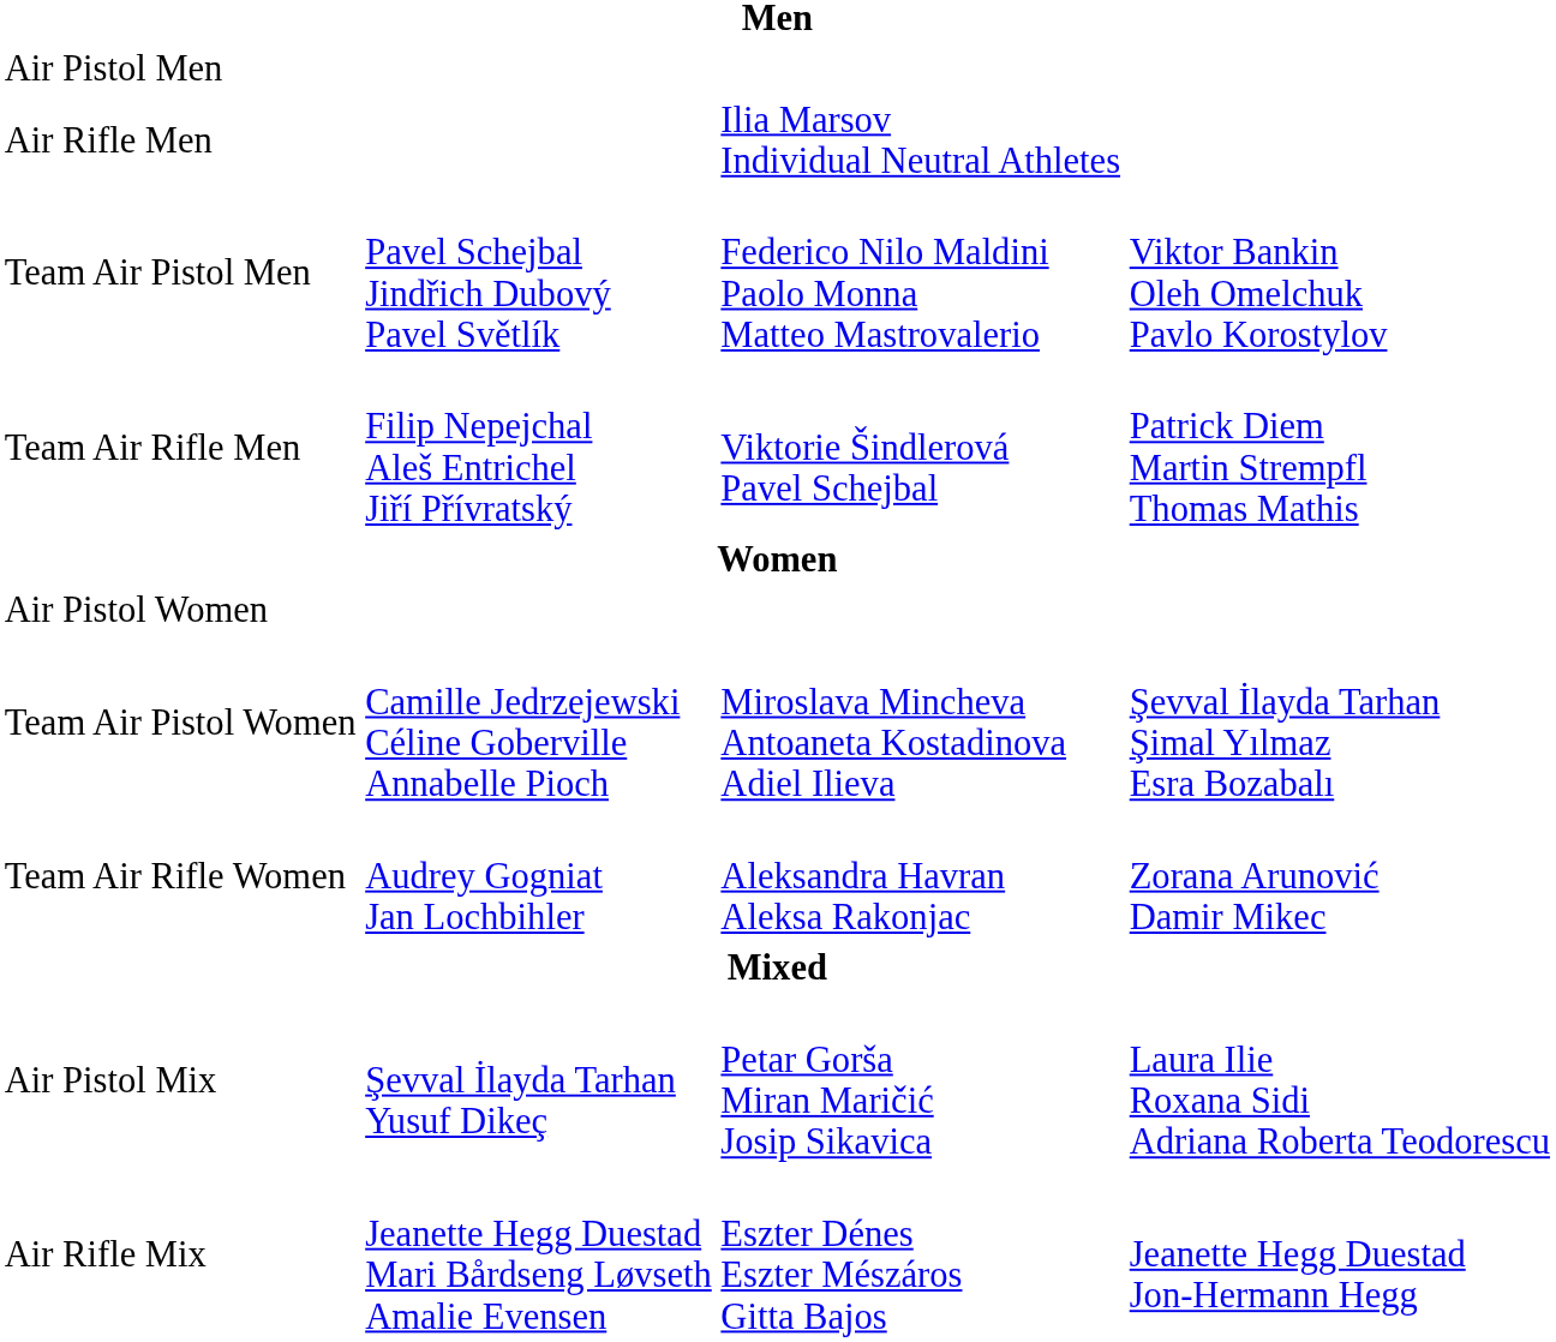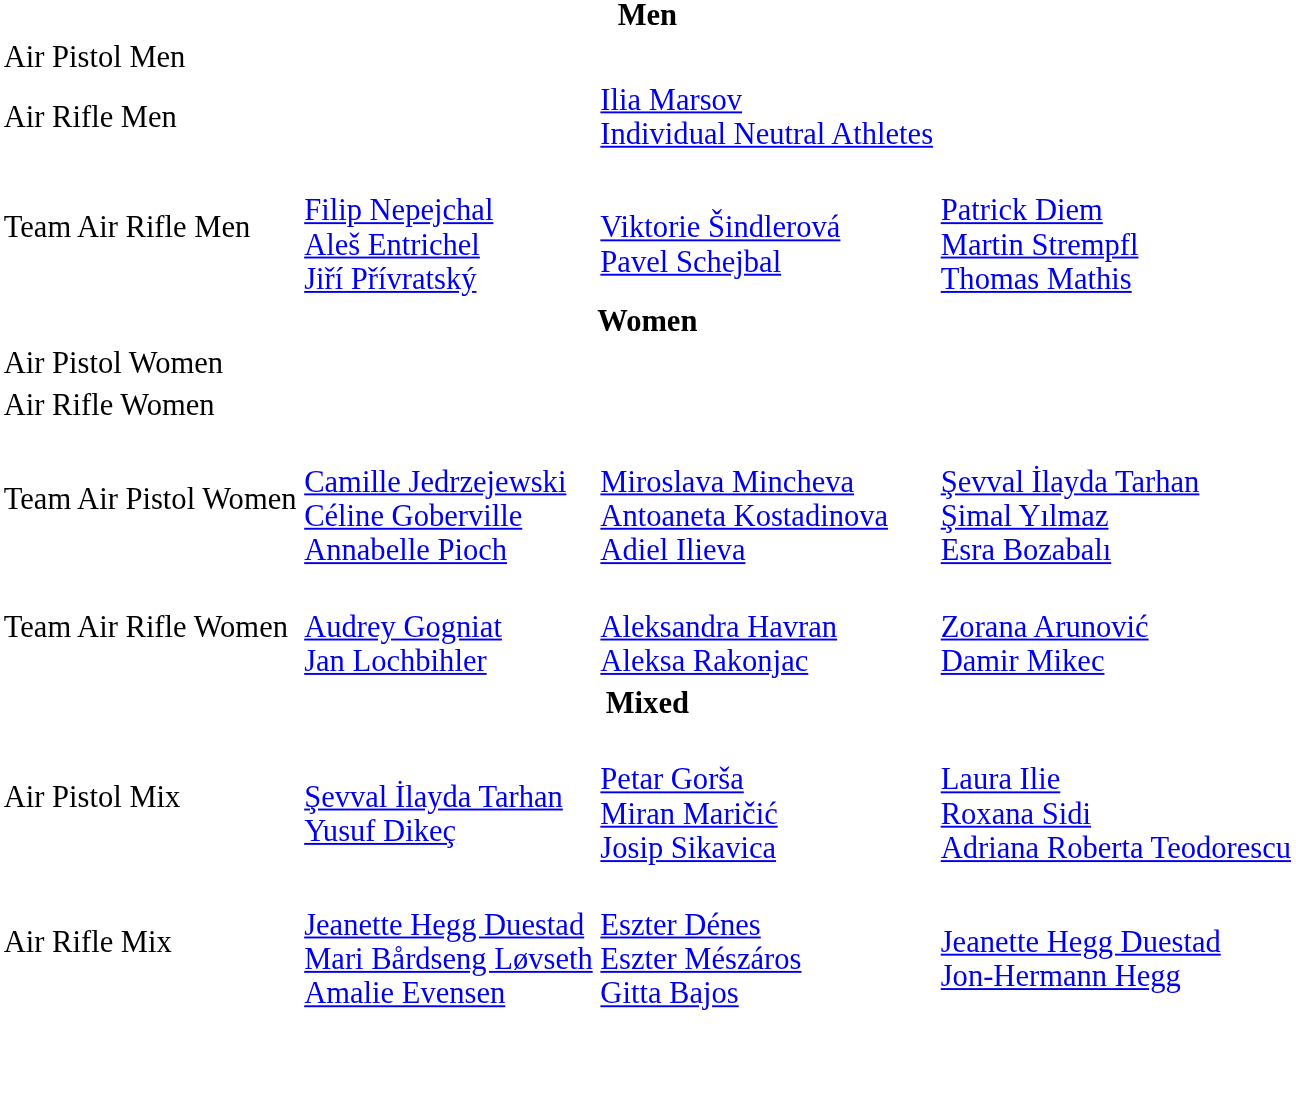- row: Team Air Pistol Men | Pavel Schejbal Jindřich Dubový Pavel Světlík | Federico Nilo Maldini Paolo Monna Matteo Mastrovalerio | Viktor Bankin Oleh Omelchuk Pavlo Korostylov
+ row: Air Rifle Women
